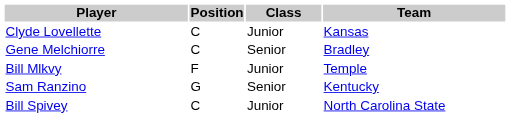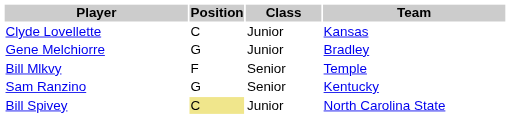Gene Melchiorre | Position: C -> G
Gene Melchiorre | Class: Senior -> Junior
Bill Mlkvy | Class: Junior -> Senior
Bill Spivey | Position: no background -> khaki background
